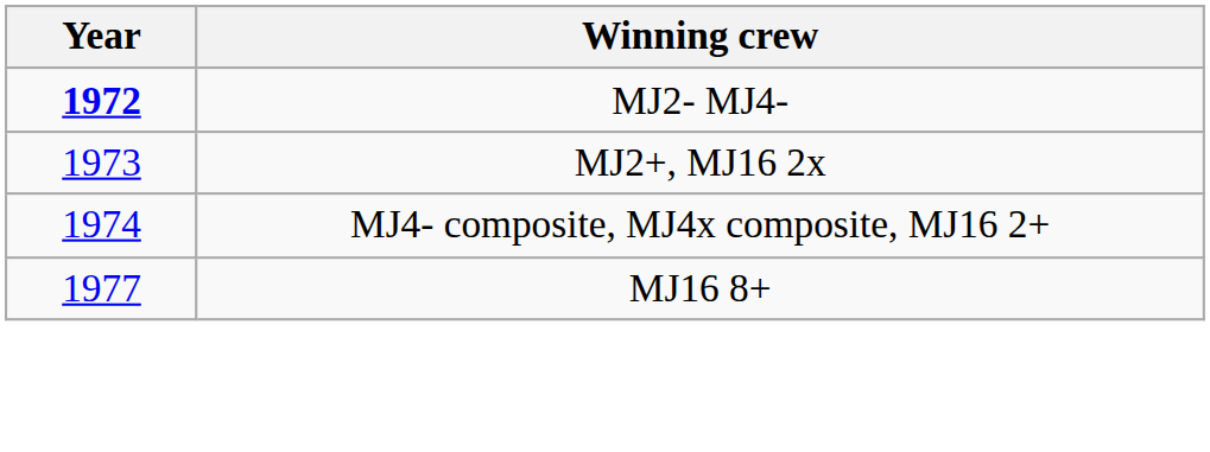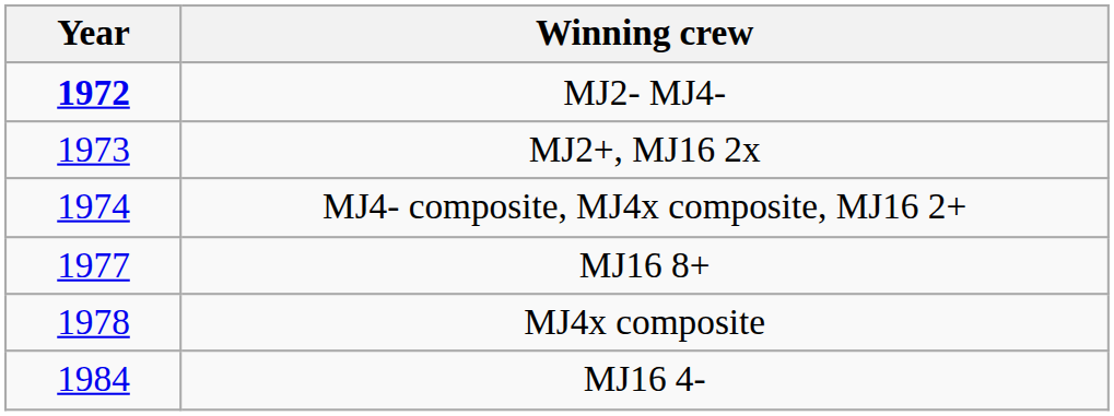+ row: 1978 | MJ4x composite
+ row: 1984 | MJ16 4-
